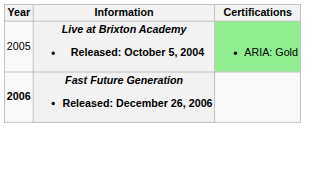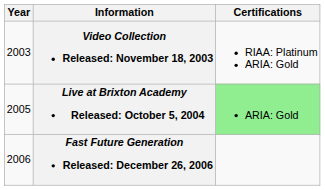+ row: 2003 | Video Collection Released: November 18, 2003 | RIAA: Platinum ARIA: Gold
Fast Future Generation Released: December 26, 2006 | Year: bold -> normal
